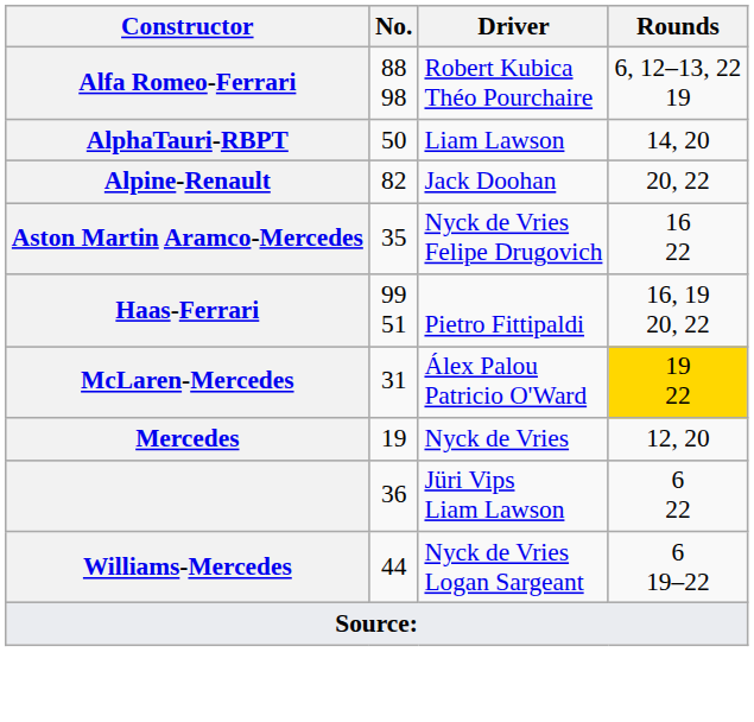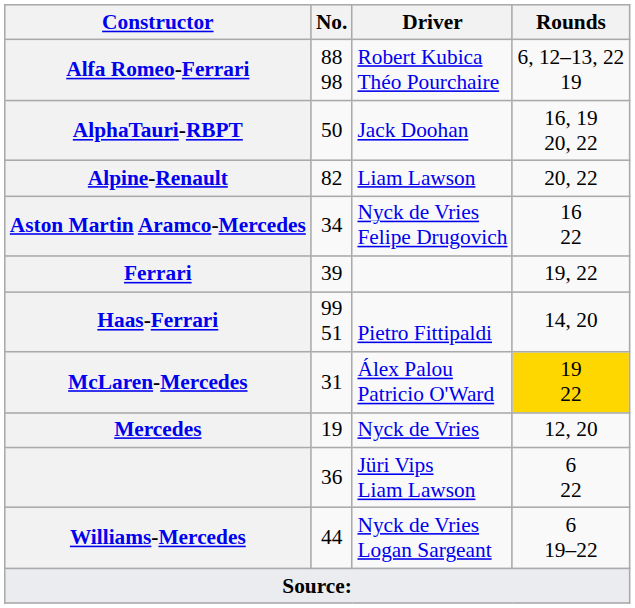AlphaTauri-RBPT | Driver: Liam Lawson -> Jack Doohan
AlphaTauri-RBPT | Rounds: 14, 20 -> 16, 19 20, 22
Alpine-Renault | Driver: Jack Doohan -> Liam Lawson
Aston Martin Aramco-Mercedes | No.: 35 -> 34
+ row: Ferrari | 39 | 19, 22
Haas-Ferrari | Rounds: 16, 19 20, 22 -> 14, 20
